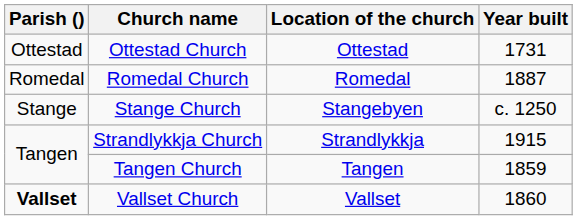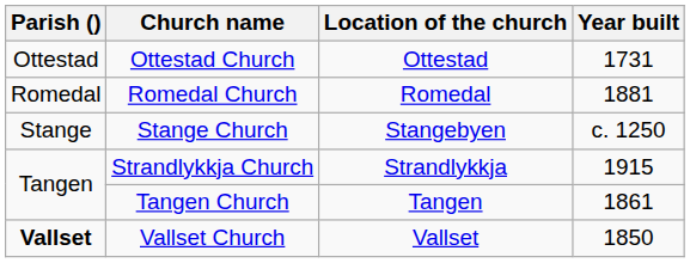Romedal Church | Year built: 1887 -> 1881
Tangen Church | Year built: 1859 -> 1861
Vallset Church | Year built: 1860 -> 1850
